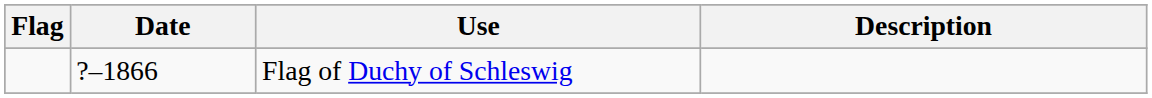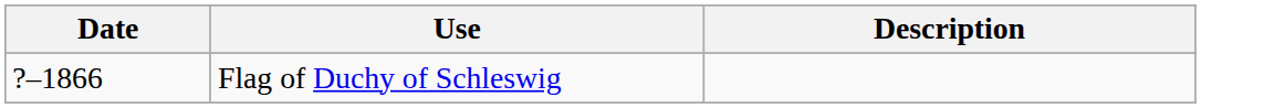- column: Flag
